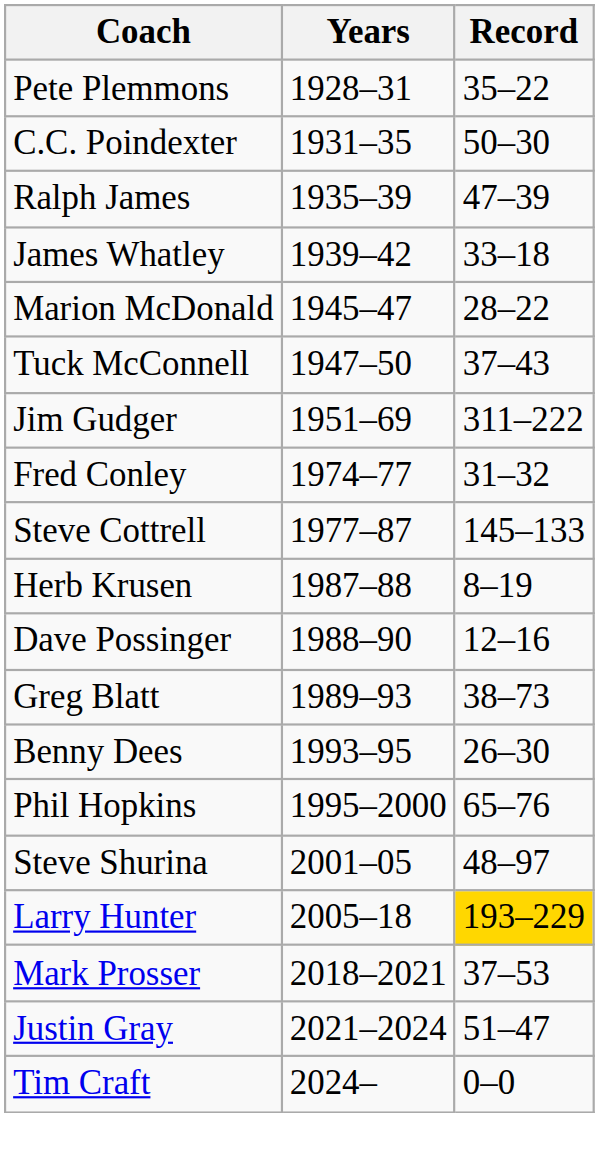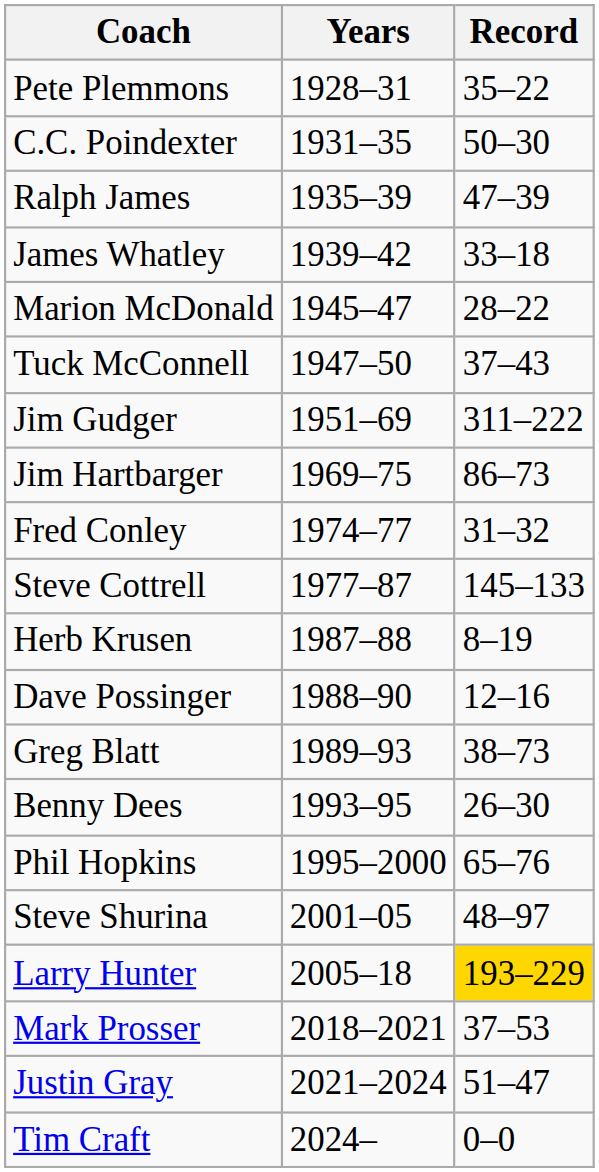+ row: Jim Hartbarger | 1969–75 | 86–73
